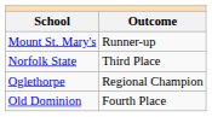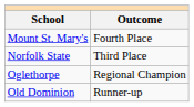Mount St. Mary's | Outcome: Runner-up -> Fourth Place
Old Dominion | Outcome: Fourth Place -> Runner-up
